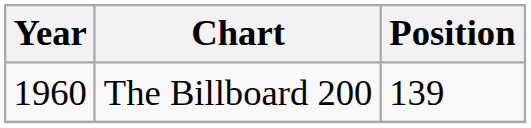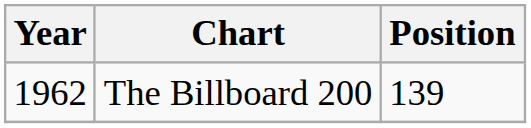The Billboard 200 | Year: 1960 -> 1962
